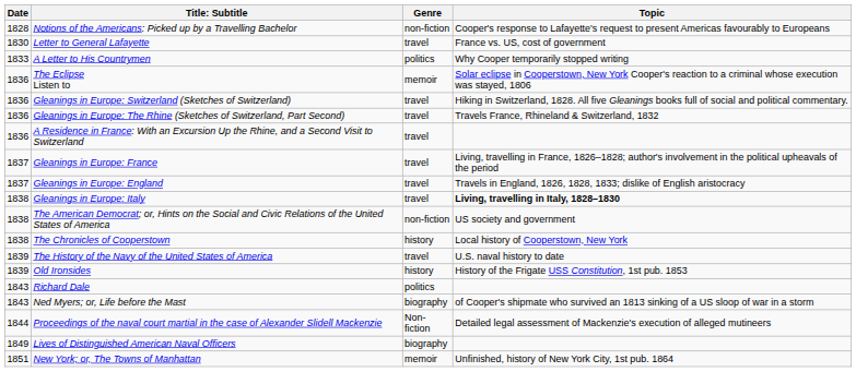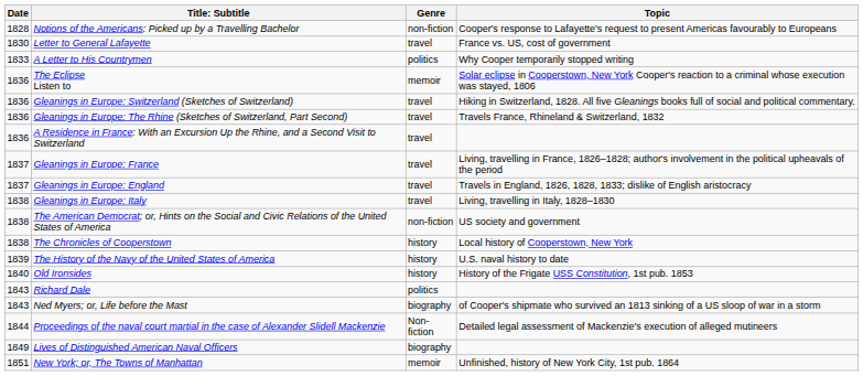Gleanings in Europe: Italy | Topic: bold -> normal
The History of the Navy of the United States of America | Genre: travel -> history
Old Ironsides | Date: 1839 -> 1840
